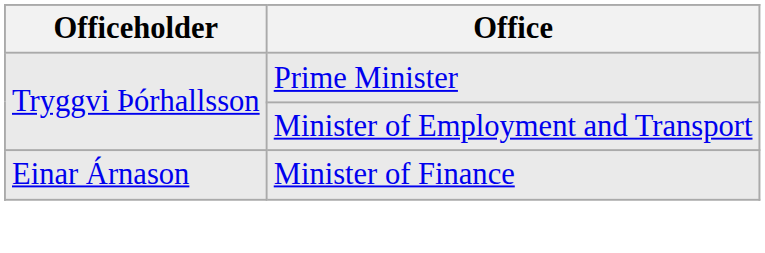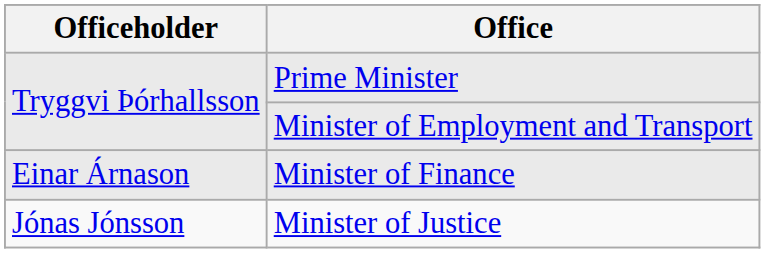+ row: Jónas Jónsson | Minister of Justice
